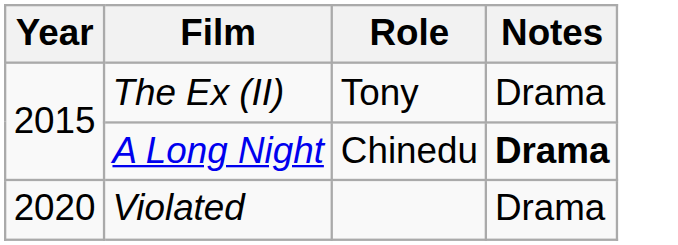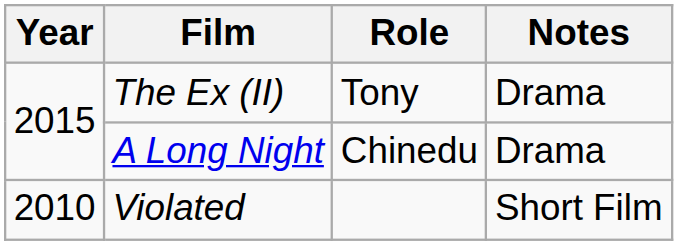A Long Night | Notes: bold -> normal
Violated | Year: 2020 -> 2010
Violated | Notes: Drama -> Short Film
